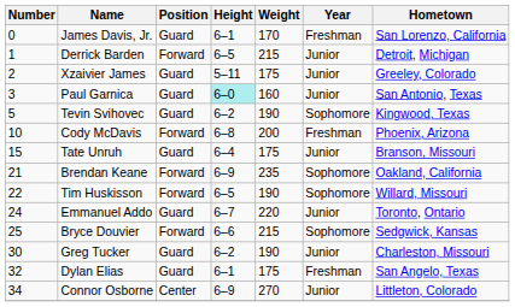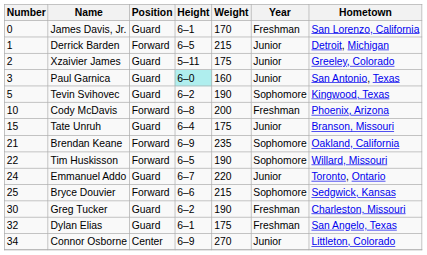Greg Tucker | Year: Junior -> Freshman
